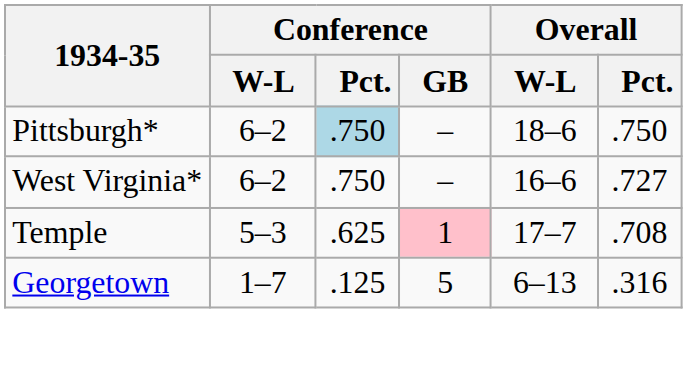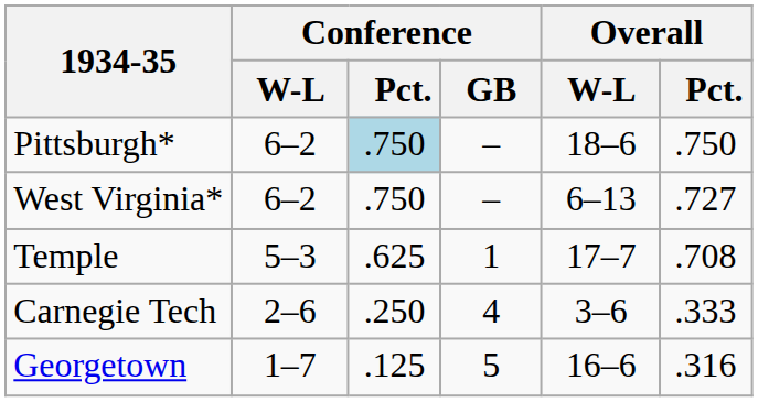West Virginia* | Overall / W-L: 16–6 -> 6–13
Temple | Conference / GB: pink background -> no background
+ row: Carnegie Tech | 2–6 | .250 | 4 | 3–6 | .333
Georgetown | Overall / W-L: 6–13 -> 16–6
